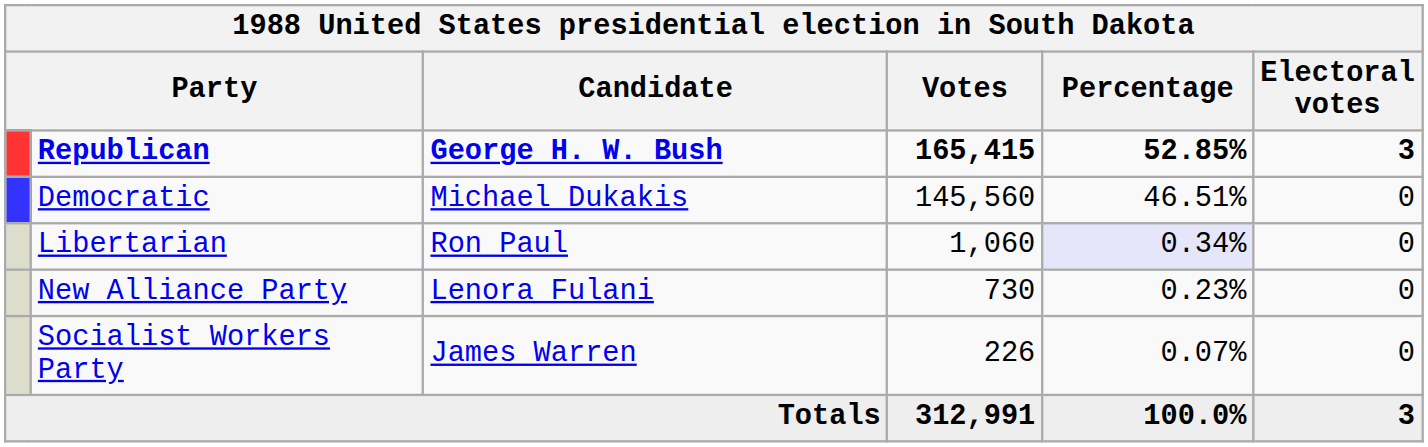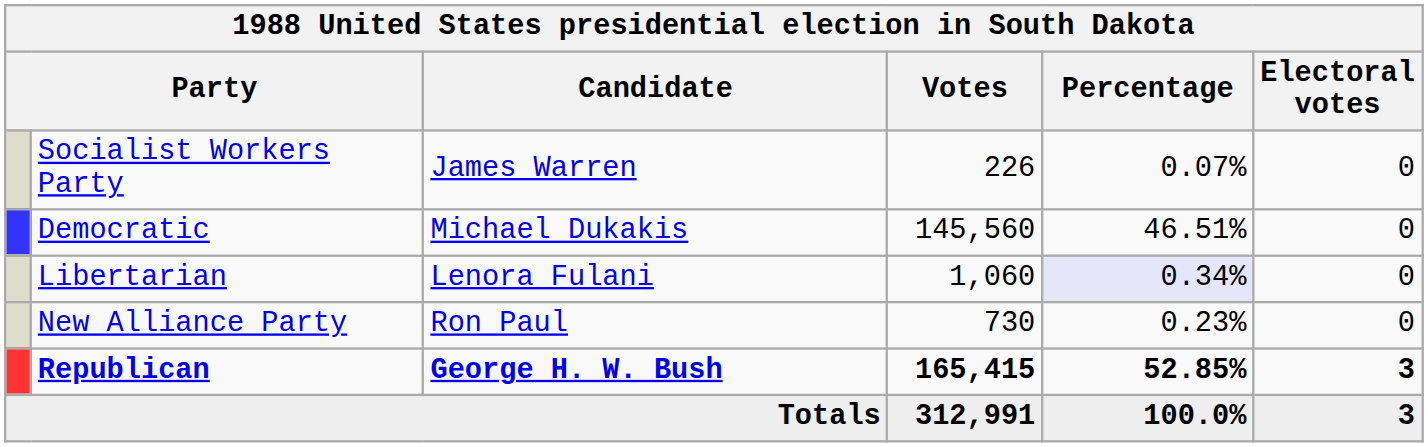rows swapped: Republican <-> Socialist Workers Party
Libertarian | Candidate: Ron Paul -> Lenora Fulani
New Alliance Party | Candidate: Lenora Fulani -> Ron Paul
